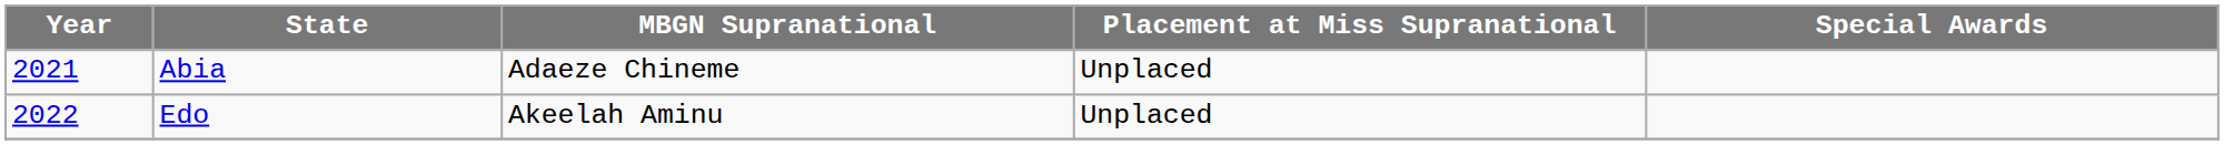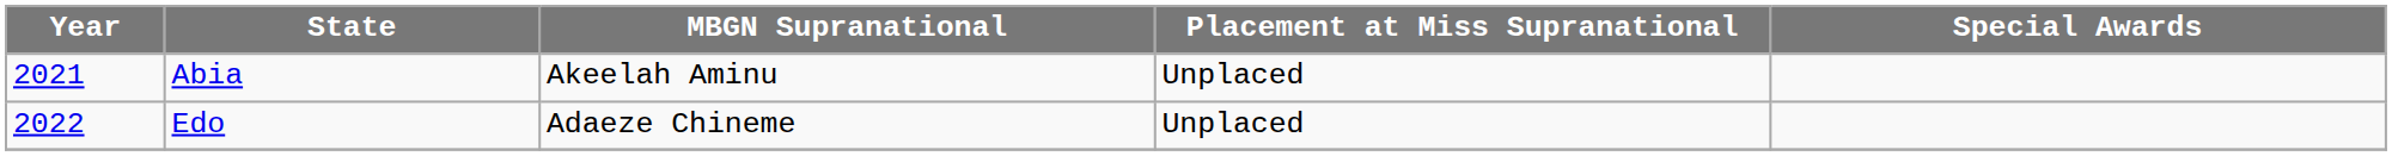Abia | MBGN Supranational: Adaeze Chineme -> Akeelah Aminu
Edo | MBGN Supranational: Akeelah Aminu -> Adaeze Chineme
